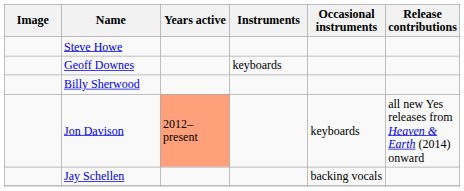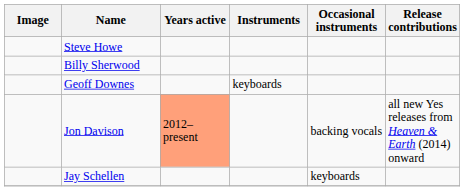rows swapped: Geoff Downes <-> Billy Sherwood
Jon Davison | Occasional instruments: keyboards -> backing vocals
Jay Schellen | Occasional instruments: backing vocals -> keyboards
